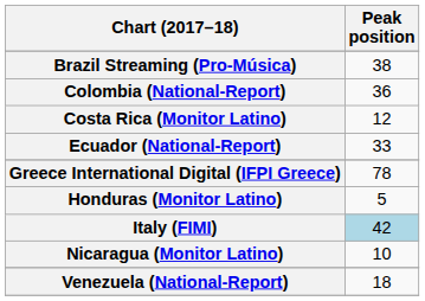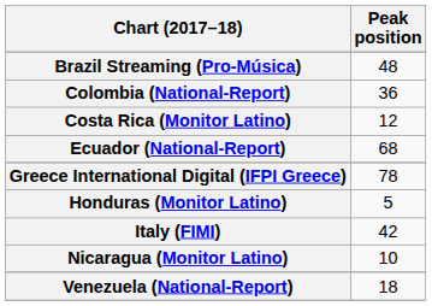Brazil Streaming (Pro-Música) | Peak position: 38 -> 48
Ecuador (National-Report) | Peak position: 33 -> 68
Italy (FIMI) | Peak position: lightblue background -> no background
